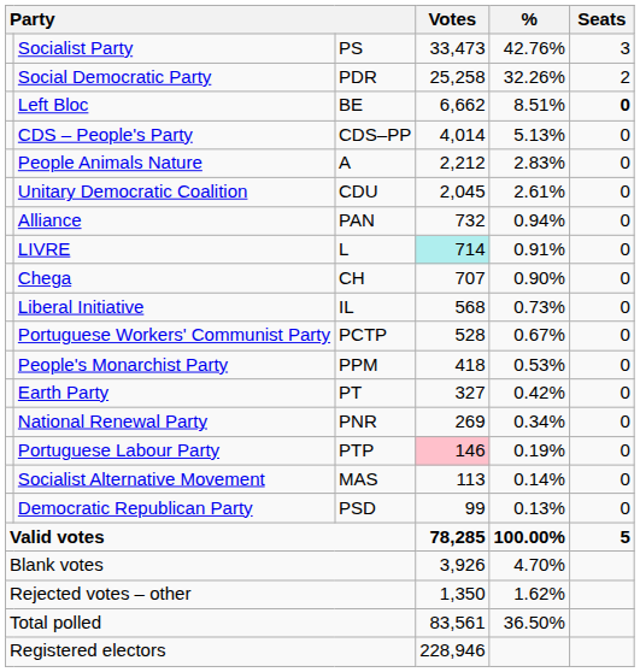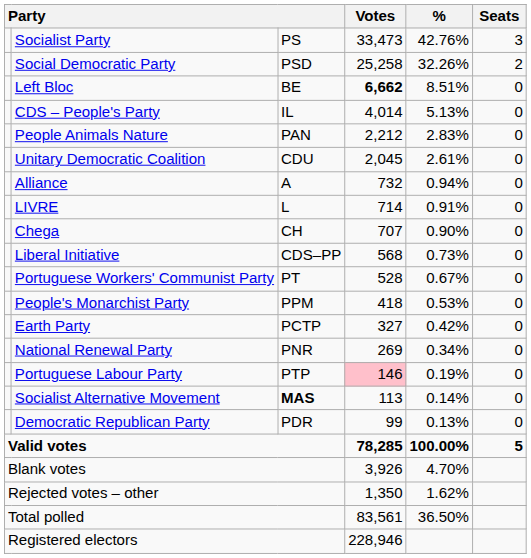Social Democratic Party | column 3: PDR -> PSD
Left Bloc | Votes: normal -> bold
Left Bloc | Seats: bold -> normal
CDS – People's Party | column 3: CDS–PP -> IL
People Animals Nature | column 3: A -> PAN
Alliance | column 3: PAN -> A
LIVRE | Votes: paleturquoise background -> no background
Liberal Initiative | column 3: IL -> CDS–PP
Portuguese Workers' Communist Party | column 3: PCTP -> PT
Earth Party | column 3: PT -> PCTP
Socialist Alternative Movement | column 3: normal -> bold
Democratic Republican Party | column 3: PSD -> PDR
